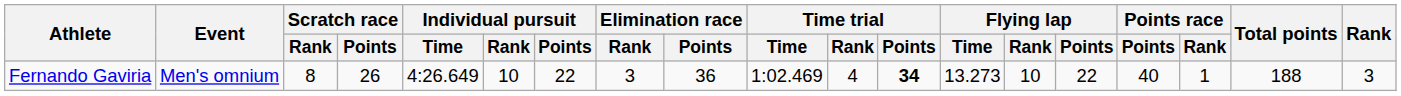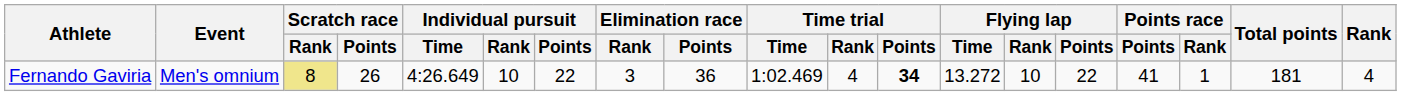Fernando Gaviria | Scratch race / Rank: no background -> khaki background
Fernando Gaviria | Flying lap / Time: 13.273 -> 13.272
Fernando Gaviria | Points race / Points: 40 -> 41
Fernando Gaviria | Total points: 188 -> 181
Fernando Gaviria | Rank: 3 -> 4
